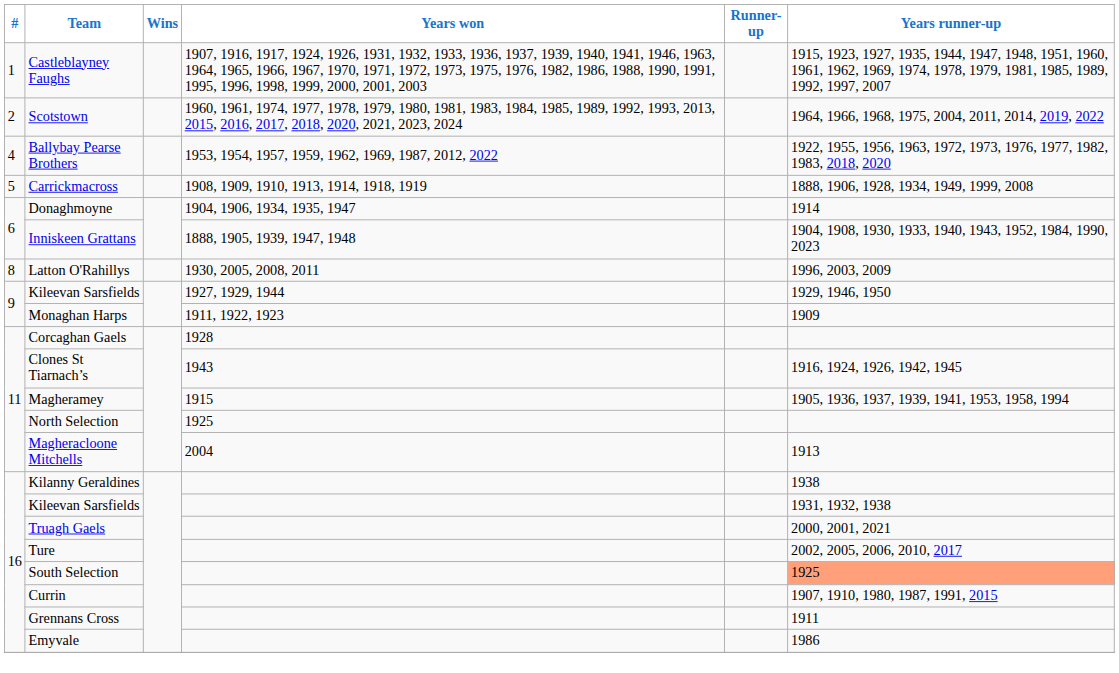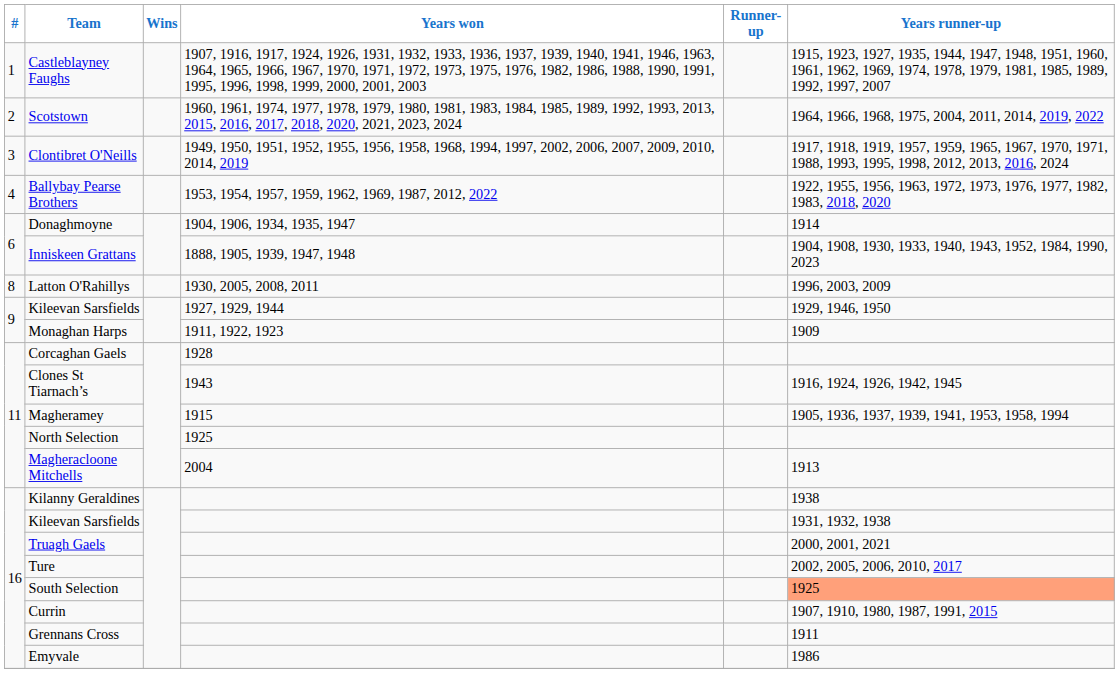+ row: 3 | Clontibret O'Neills | 1949, 1950, 1951, 1952, 1955, 1956, 1958, 1968, 1994, 1997, 2002, 2006, 2007, 2009, 2010, 2014, 2019 | 1917, 1918, 1919, 1957, 1959, 1965, 1967, 1970, 1971, 1988, 1993, 1995, 1998, 2012, 2013, 2016, 2024
- row: 5 | Carrickmacross | 1908, 1909, 1910, 1913, 1914, 1918, 1919 | 1888, 1906, 1928, 1934, 1949, 1999, 2008
